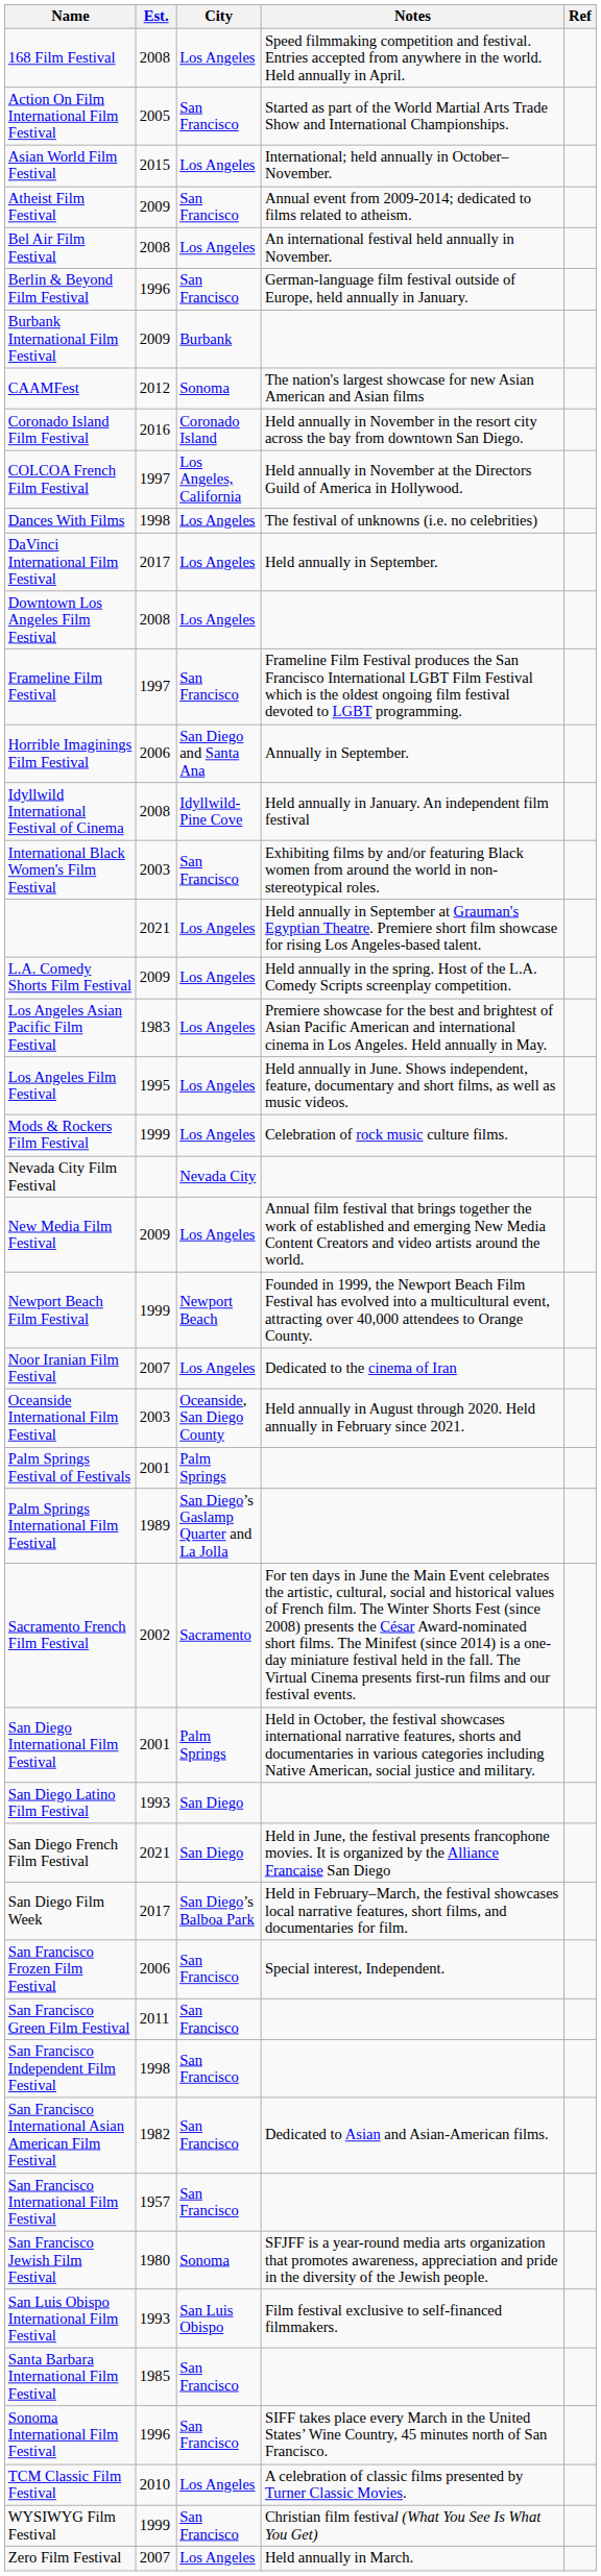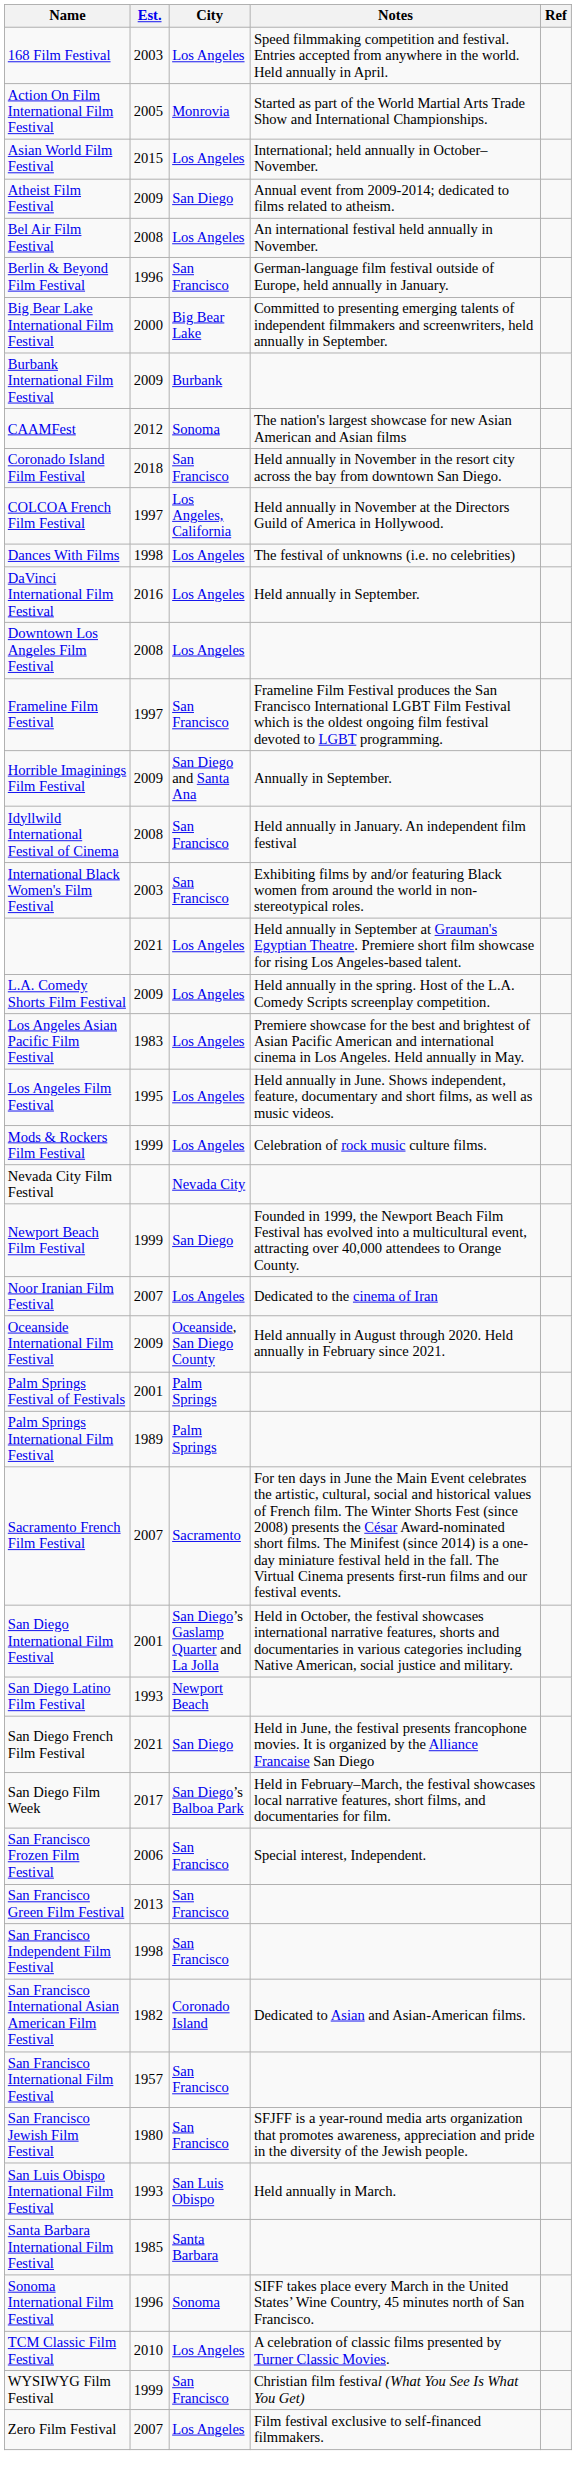168 Film Festival | Est.: 2008 -> 2003
Action On Film International Film Festival | City: San Francisco -> Monrovia
Atheist Film Festival | City: San Francisco -> San Diego
+ row: Big Bear Lake International Film Festival | 2000 | Big Bear Lake | Committed to presenting emerging talents of independent filmmakers and screenwriters, held annually in September.
Coronado Island Film Festival | Est.: 2016 -> 2018
Coronado Island Film Festival | City: Coronado Island -> San Francisco
DaVinci International Film Festival | Est.: 2017 -> 2016
Horrible Imaginings Film Festival | Est.: 2006 -> 2009
Idyllwild International Festival of Cinema | City: Idyllwild-Pine Cove -> San Francisco
- row: New Media Film Festival | 2009 | Los Angeles | Annual film festival that brings together the work of established and emerging New Media Content Creators and video artists around the world.
Newport Beach Film Festival | City: Newport Beach -> San Diego
Oceanside International Film Festival | Est.: 2003 -> 2009
Palm Springs International Film Festival | City: San Diego’s Gaslamp Quarter and La Jolla -> Palm Springs
Sacramento French Film Festival | Est.: 2002 -> 2007
San Diego International Film Festival | City: Palm Springs -> San Diego’s Gaslamp Quarter and La Jolla
San Diego Latino Film Festival | City: San Diego -> Newport Beach
San Francisco Green Film Festival | Est.: 2011 -> 2013
San Francisco International Asian American Film Festival | City: San Francisco -> Coronado Island
San Francisco Jewish Film Festival | City: Sonoma -> San Francisco
San Luis Obispo International Film Festival | Notes: Film festival exclusive to self-financed filmmakers. -> Held annually in March.
Santa Barbara International Film Festival | City: San Francisco -> Santa Barbara
Sonoma International Film Festival | City: San Francisco -> Sonoma
Zero Film Festival | Notes: Held annually in March. -> Film festival exclusive to self-financed filmmakers.
